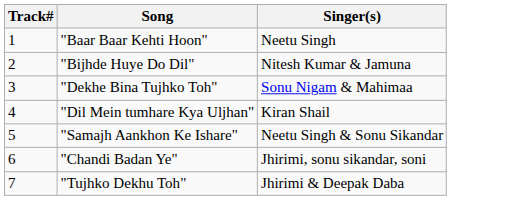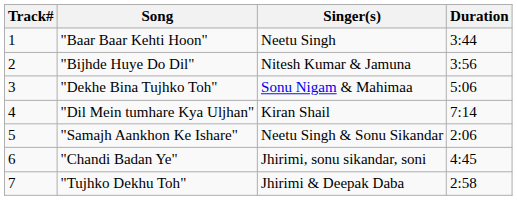+ column: Duration | 3:44 | 3:56 | 5:06 | 7:14 | 2:06 | 4:45 | 2:58
